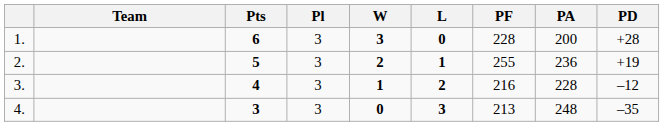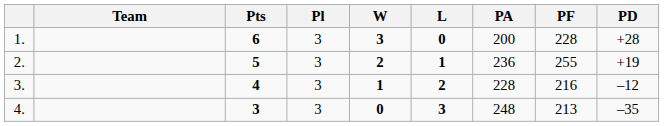columns swapped: PF <-> PA
